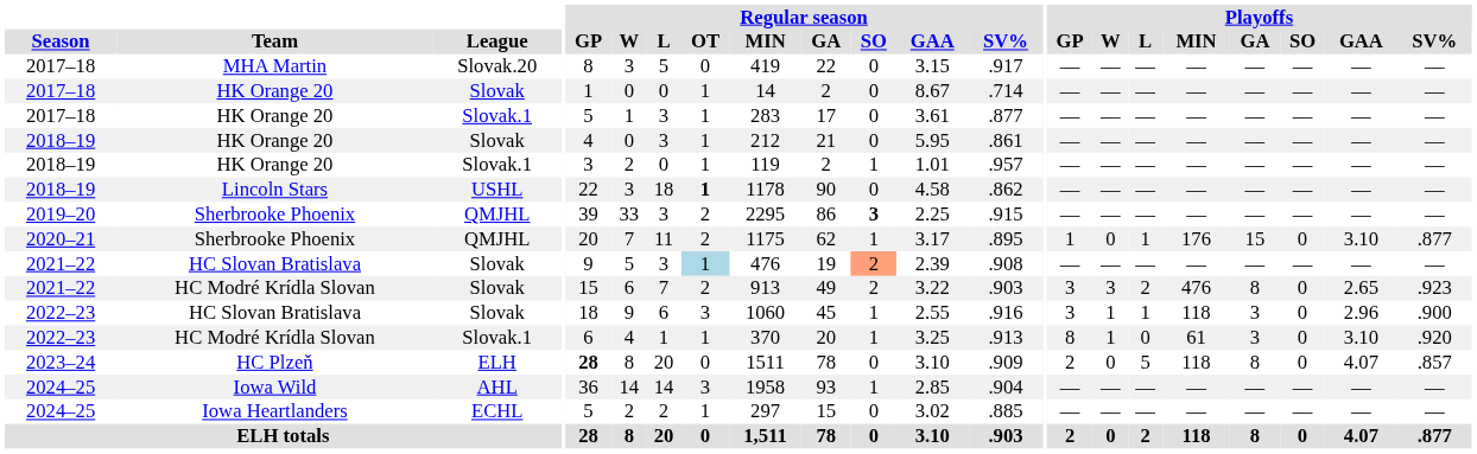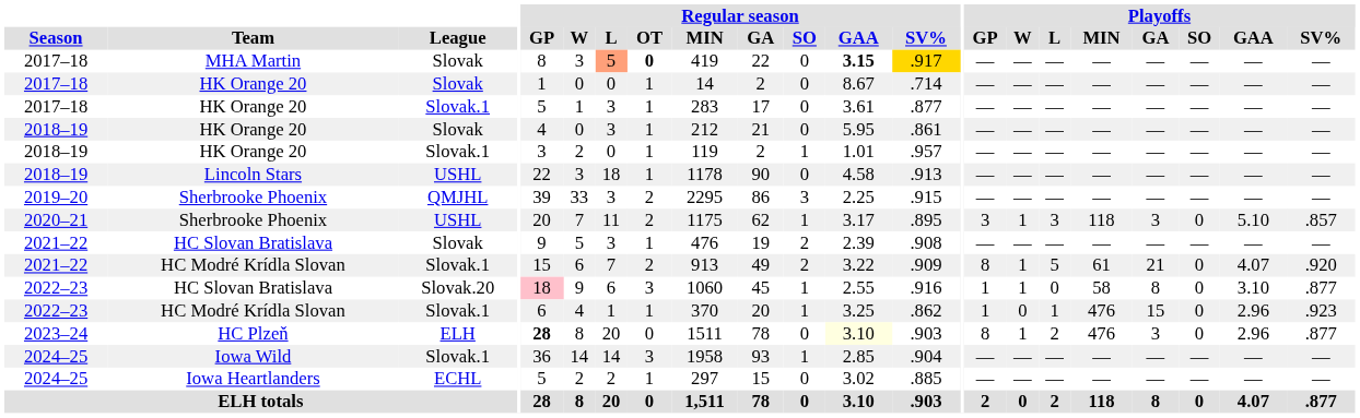MHA Martin | League: Slovak.20 -> Slovak
MHA Martin | Regular season / L: no background -> lightsalmon background
MHA Martin | Regular season / OT: normal -> bold
MHA Martin | Regular season / GAA: normal -> bold
MHA Martin | Regular season / SV%: no background -> gold background
Lincoln Stars | Regular season / OT: bold -> normal
Lincoln Stars | Regular season / SV%: .862 -> .913
2019–20 / Sherbrooke Phoenix | Regular season / SO: bold -> normal
2020–21 / Sherbrooke Phoenix | League: QMJHL -> USHL
2020–21 / Sherbrooke Phoenix | Playoffs / GP: 1 -> 3
2020–21 / Sherbrooke Phoenix | Playoffs / W: 0 -> 1
2020–21 / Sherbrooke Phoenix | Playoffs / L: 1 -> 3
2020–21 / Sherbrooke Phoenix | Playoffs / MIN: 176 -> 118
2020–21 / Sherbrooke Phoenix | Playoffs / GA: 15 -> 3
2020–21 / Sherbrooke Phoenix | Playoffs / GAA: 3.10 -> 5.10
2020–21 / Sherbrooke Phoenix | Playoffs / SV%: .877 -> .857
2021–22 / HC Slovan Bratislava | Regular season / OT: lightblue background -> no background
2021–22 / HC Slovan Bratislava | Regular season / SO: lightsalmon background -> no background
2021–22 / HC Modré Krídla Slovan | League: Slovak -> Slovak.1
2021–22 / HC Modré Krídla Slovan | Regular season / SV%: .903 -> .909
2021–22 / HC Modré Krídla Slovan | Playoffs / GP: 3 -> 8
2021–22 / HC Modré Krídla Slovan | Playoffs / W: 3 -> 1
2021–22 / HC Modré Krídla Slovan | Playoffs / L: 2 -> 5
2021–22 / HC Modré Krídla Slovan | Playoffs / MIN: 476 -> 61
2021–22 / HC Modré Krídla Slovan | Playoffs / GA: 8 -> 21
2021–22 / HC Modré Krídla Slovan | Playoffs / GAA: 2.65 -> 4.07
2021–22 / HC Modré Krídla Slovan | Playoffs / SV%: .923 -> .920
2022–23 / HC Slovan Bratislava | League: Slovak -> Slovak.20
2022–23 / HC Slovan Bratislava | Regular season / GP: no background -> pink background
2022–23 / HC Slovan Bratislava | Playoffs / GP: 3 -> 1
2022–23 / HC Slovan Bratislava | Playoffs / L: 1 -> 0
2022–23 / HC Slovan Bratislava | Playoffs / MIN: 118 -> 58
2022–23 / HC Slovan Bratislava | Playoffs / GA: 3 -> 8
2022–23 / HC Slovan Bratislava | Playoffs / GAA: 2.96 -> 3.10
2022–23 / HC Slovan Bratislava | Playoffs / SV%: .900 -> .877
2022–23 / HC Modré Krídla Slovan | Regular season / SV%: .913 -> .862
2022–23 / HC Modré Krídla Slovan | Playoffs / GP: 8 -> 1
2022–23 / HC Modré Krídla Slovan | Playoffs / W: 1 -> 0
2022–23 / HC Modré Krídla Slovan | Playoffs / L: 0 -> 1
2022–23 / HC Modré Krídla Slovan | Playoffs / MIN: 61 -> 476
2022–23 / HC Modré Krídla Slovan | Playoffs / GA: 3 -> 15
2022–23 / HC Modré Krídla Slovan | Playoffs / GAA: 3.10 -> 2.96
2022–23 / HC Modré Krídla Slovan | Playoffs / SV%: .920 -> .923
HC Plzeň | Regular season / GAA: no background -> lightyellow background
HC Plzeň | Regular season / SV%: .909 -> .903
HC Plzeň | Playoffs / GP: 2 -> 8
HC Plzeň | Playoffs / W: 0 -> 1
HC Plzeň | Playoffs / L: 5 -> 2
HC Plzeň | Playoffs / MIN: 118 -> 476
HC Plzeň | Playoffs / GA: 8 -> 3
HC Plzeň | Playoffs / GAA: 4.07 -> 2.96
HC Plzeň | Playoffs / SV%: .857 -> .877
Iowa Wild | League: AHL -> Slovak.1
